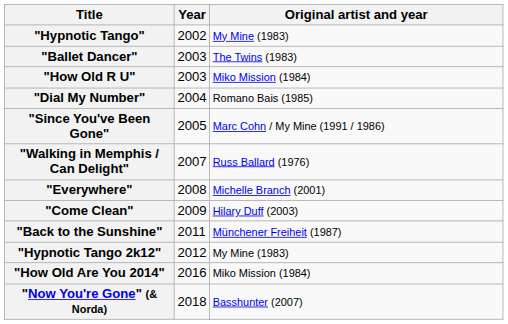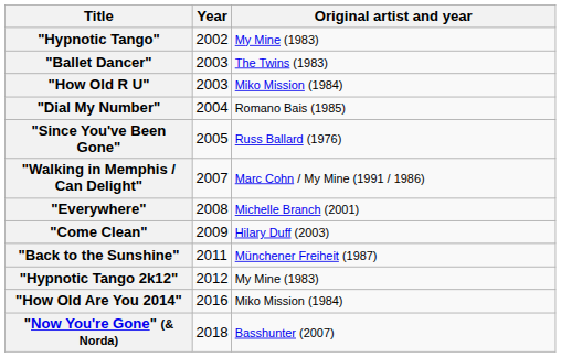"Since You've Been Gone" | Original artist and year: Marc Cohn / My Mine (1991 / 1986) -> Russ Ballard (1976)
"Walking in Memphis / Can Delight" | Original artist and year: Russ Ballard (1976) -> Marc Cohn / My Mine (1991 / 1986)
